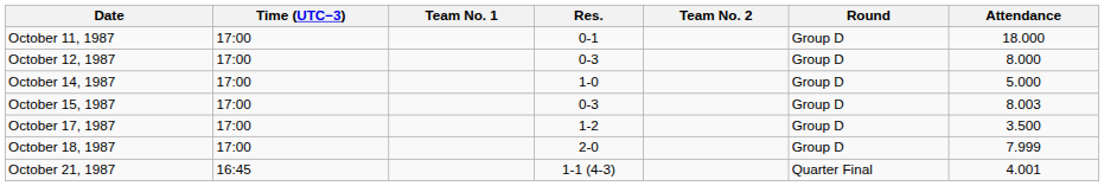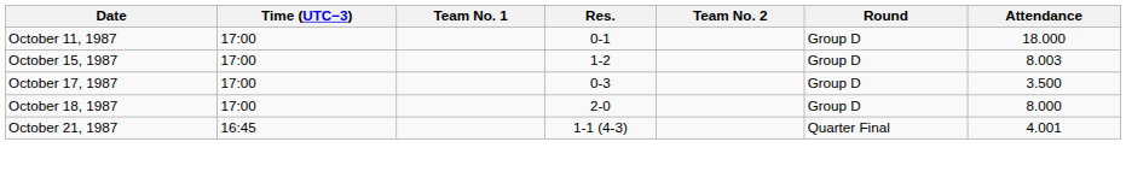- row: October 12, 1987 | 17:00 | 0-3 | Group D | 8.000
- row: October 14, 1987 | 17:00 | 1-0 | Group D | 5.000
October 15, 1987 | Res.: 0-3 -> 1-2
October 17, 1987 | Res.: 1-2 -> 0-3
October 18, 1987 | Attendance: 7.999 -> 8.000
